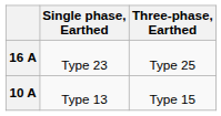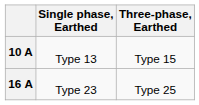rows swapped: 10 A <-> 16 A
